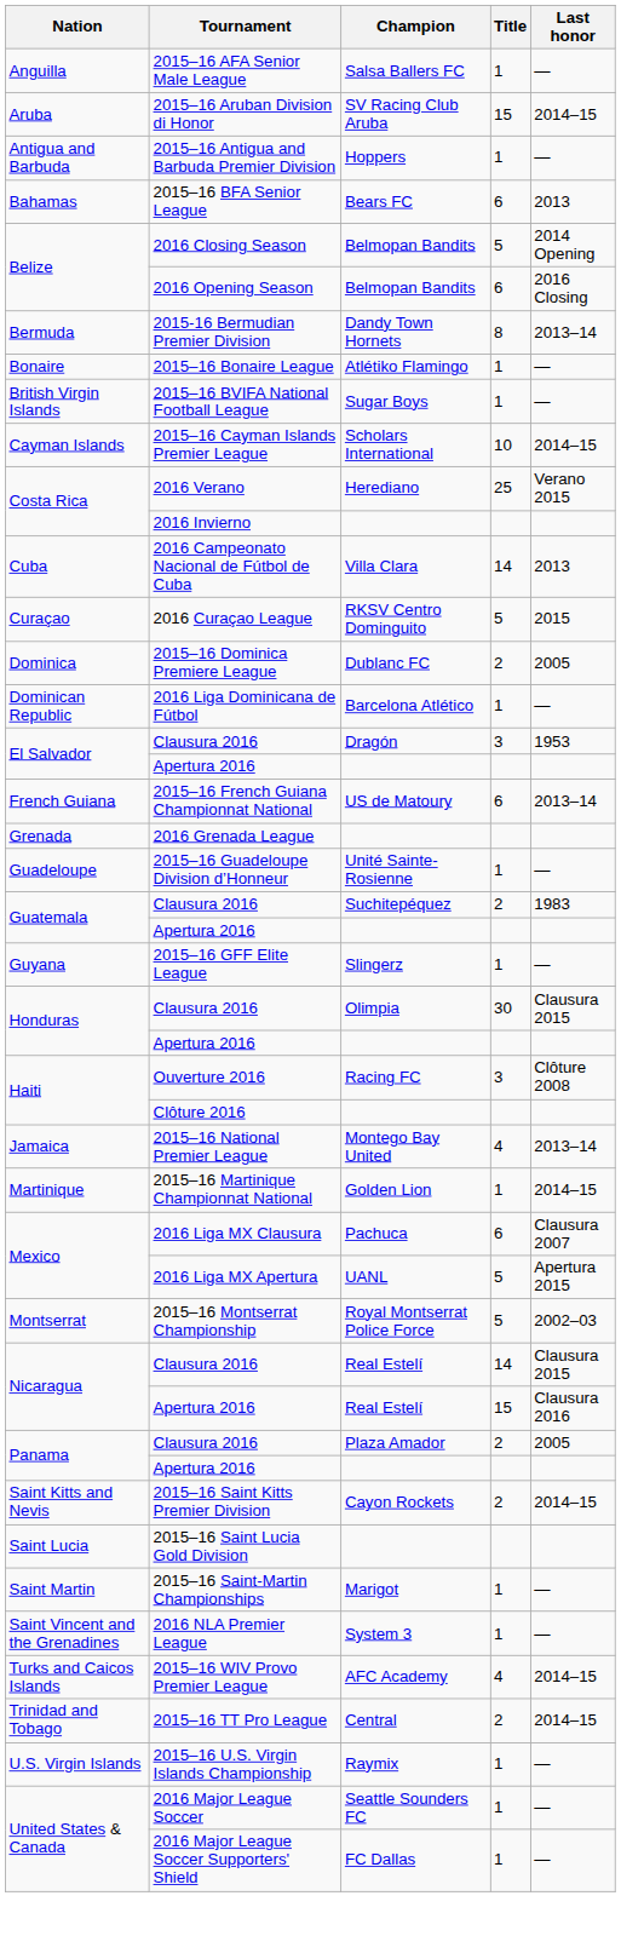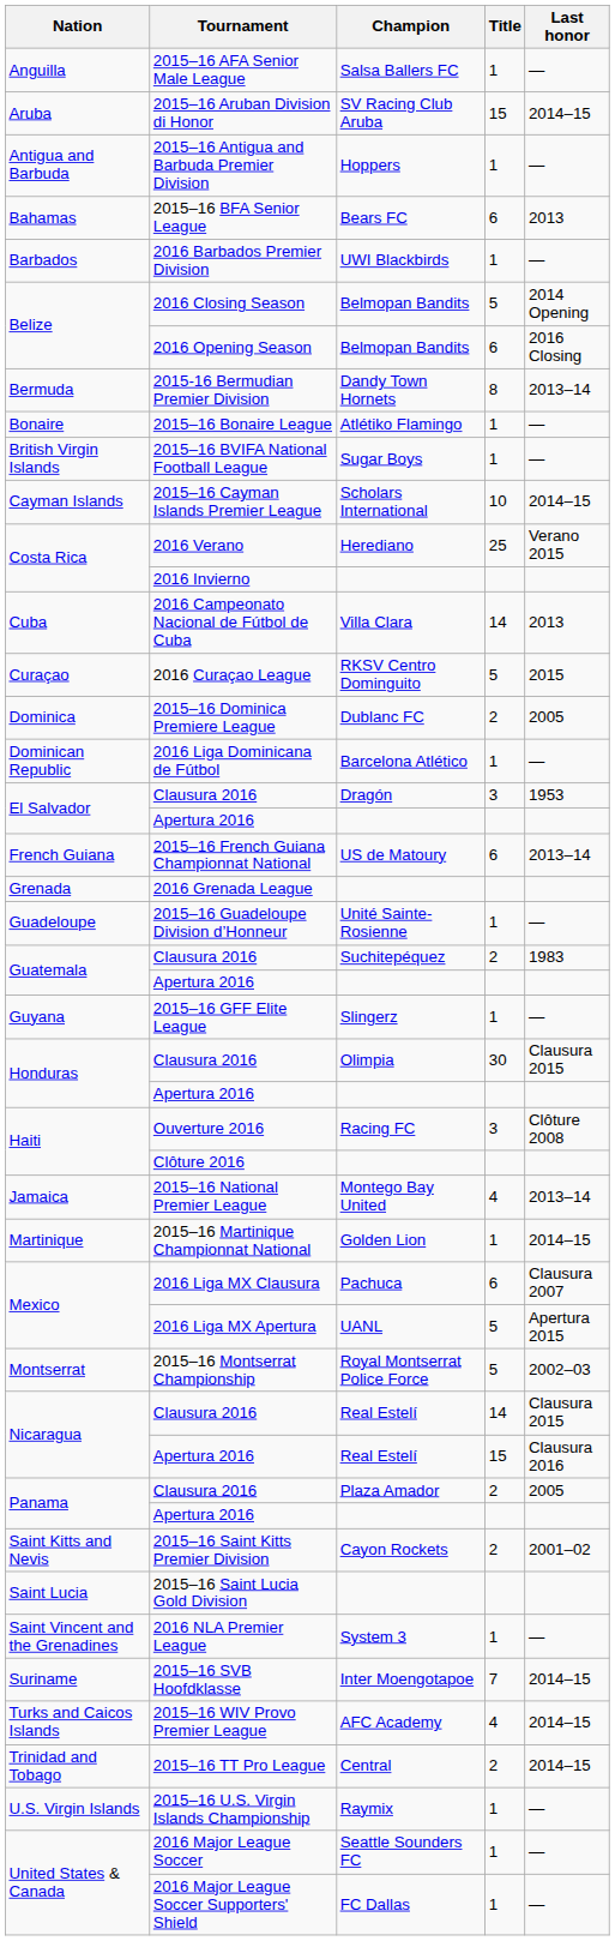+ row: Barbados | 2016 Barbados Premier Division | UWI Blackbirds | 1 | —
2015–16 Saint Kitts Premier Division | Last honor: 2014–15 -> 2001–02
- row: Saint Martin | 2015–16 Saint-Martin Championships | Marigot | 1 | —
+ row: Suriname | 2015–16 SVB Hoofdklasse | Inter Moengotapoe | 7 | 2014–15
